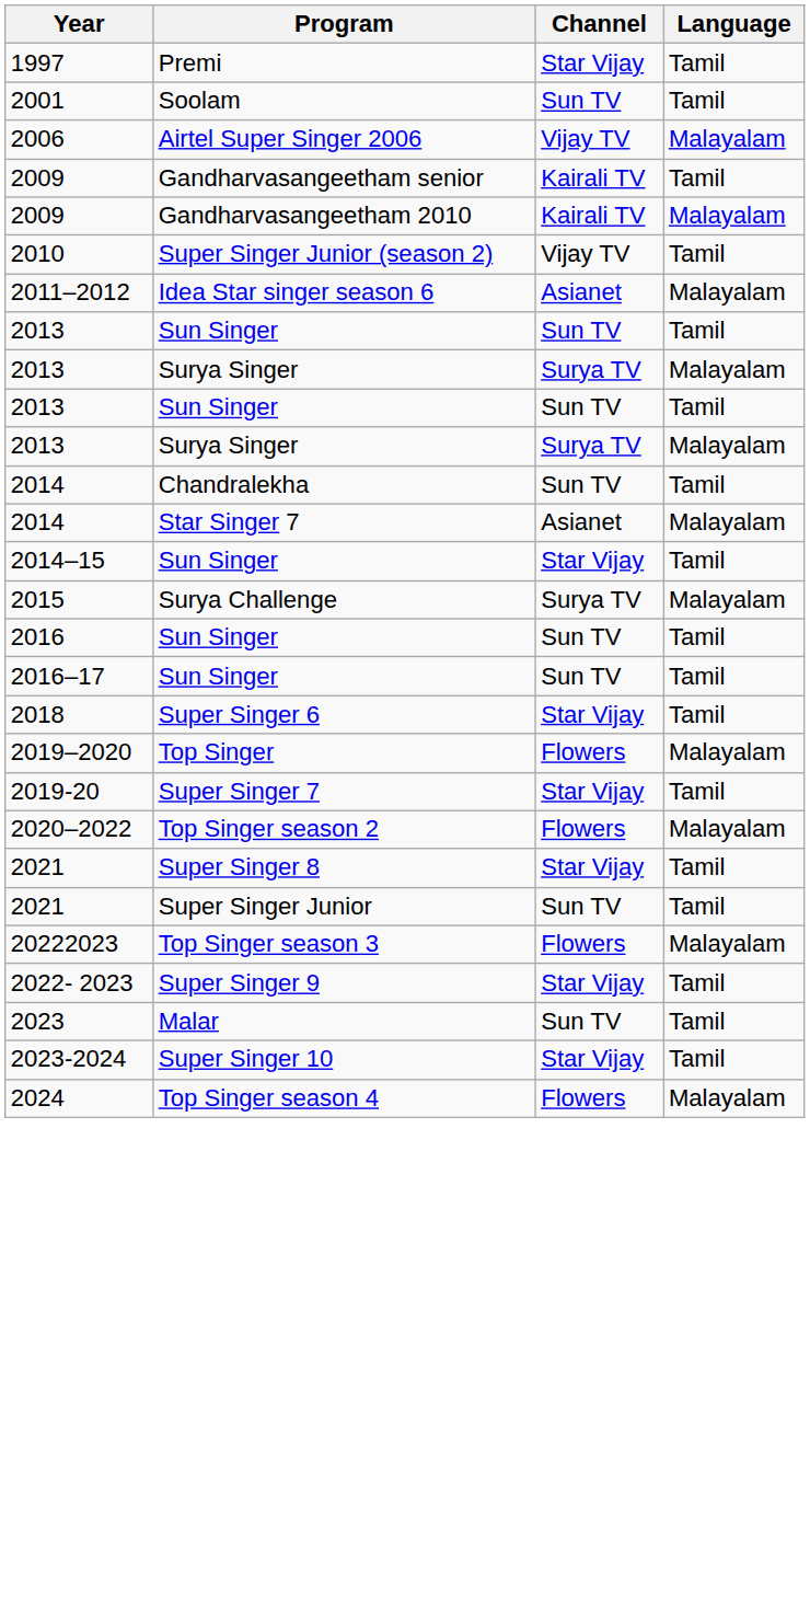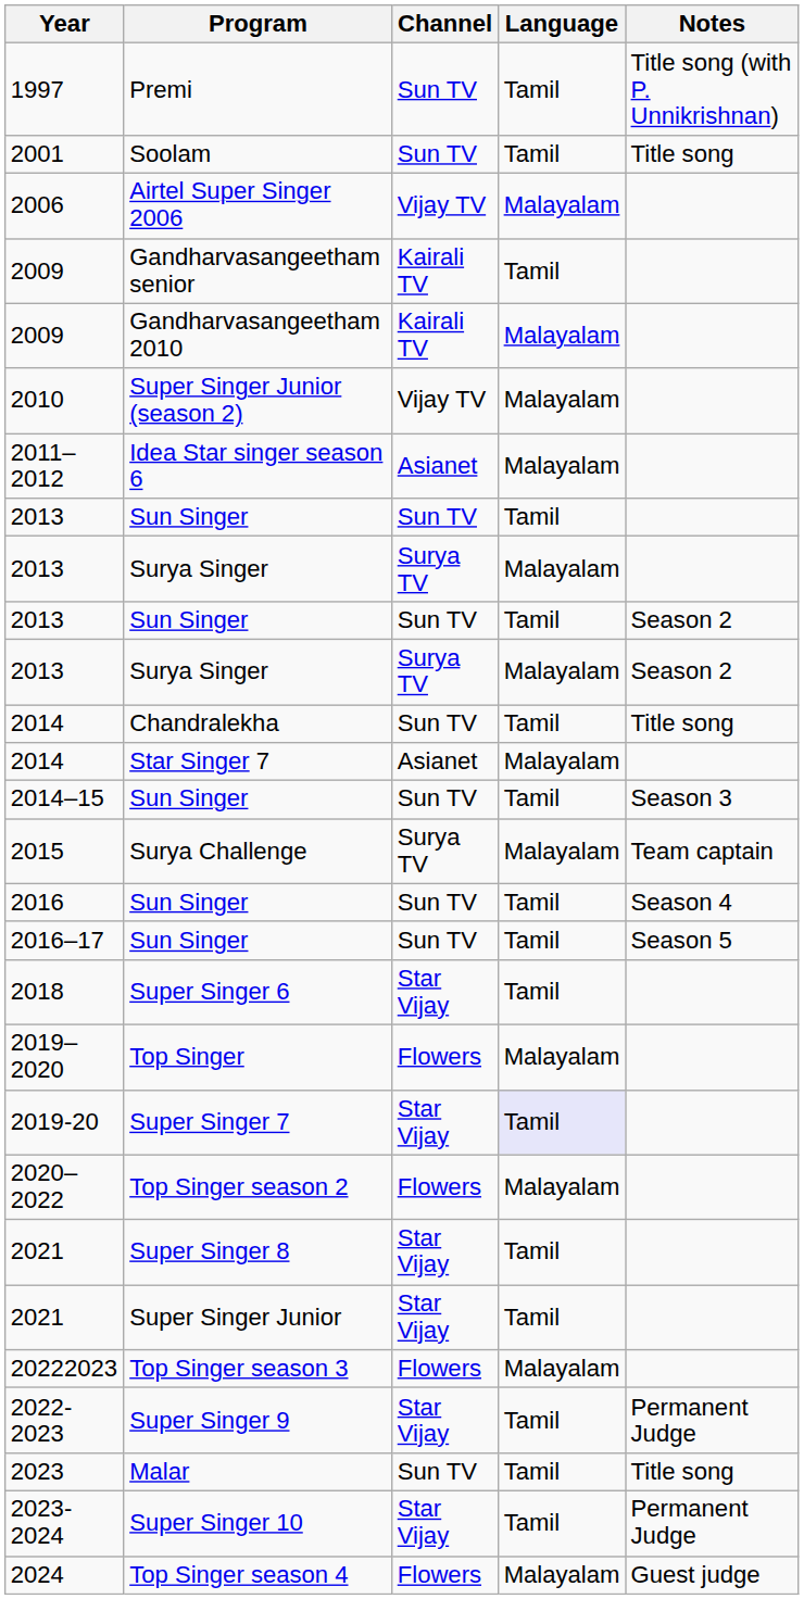+ column: Notes | Title song (with P. Unnikrishnan) | Title song | Season 2 | Season 2 | Title song | Season 3 | Team captain | Season 4 | Season 5 | Permanent Judge | Title song | Permanent Judge | Guest judge
Premi | Channel: Star Vijay -> Sun TV
Super Singer Junior (season 2) | Language: Tamil -> Malayalam
2014–15 / Sun Singer | Channel: Star Vijay -> Sun TV
Super Singer 7 | Language: no background -> lavender background
Super Singer Junior | Channel: Sun TV -> Star Vijay
